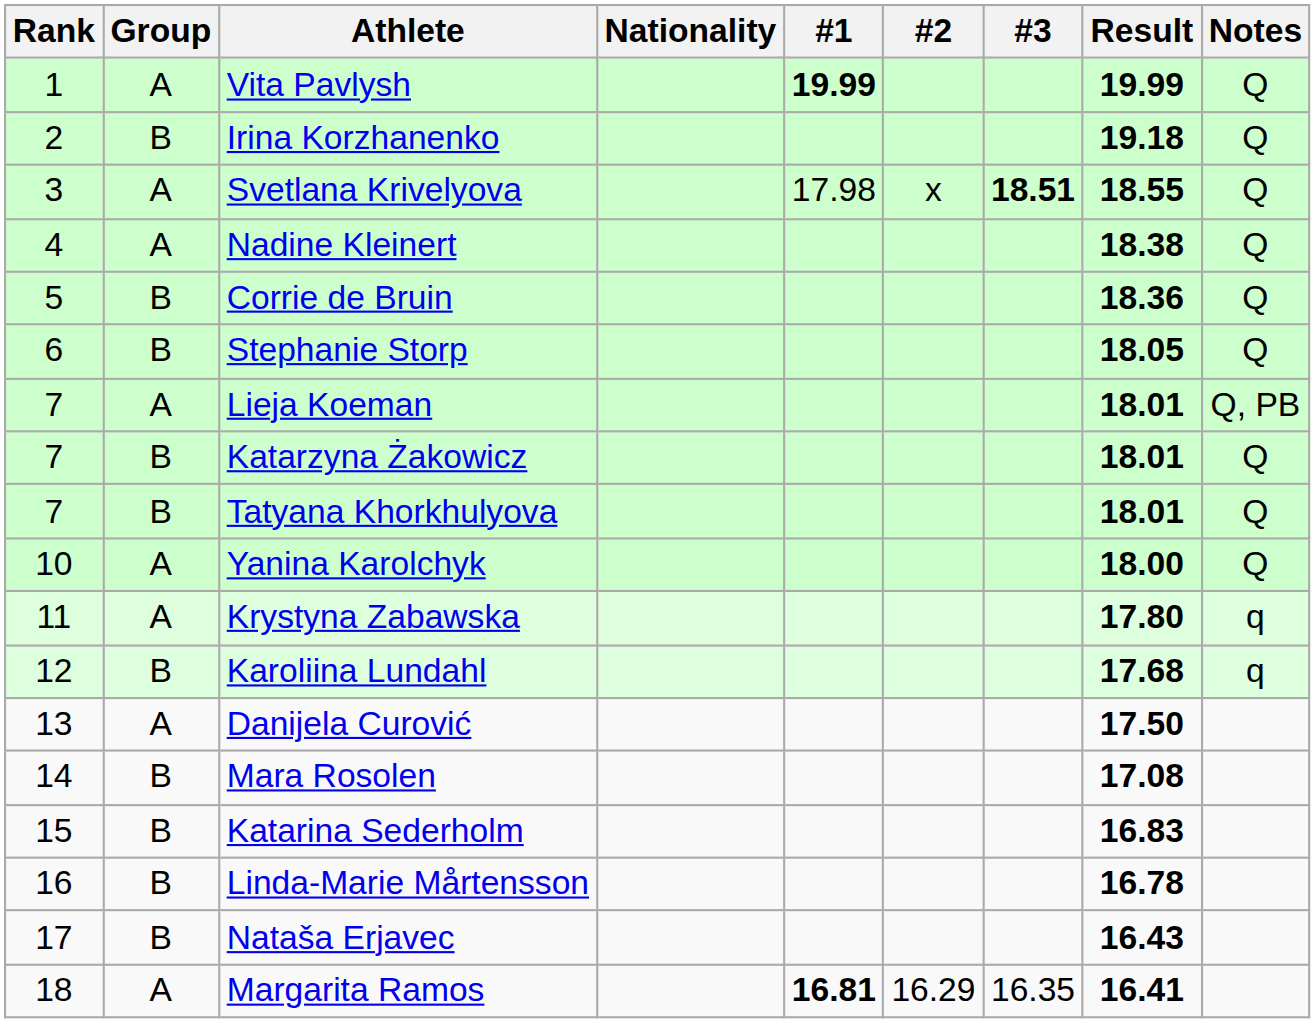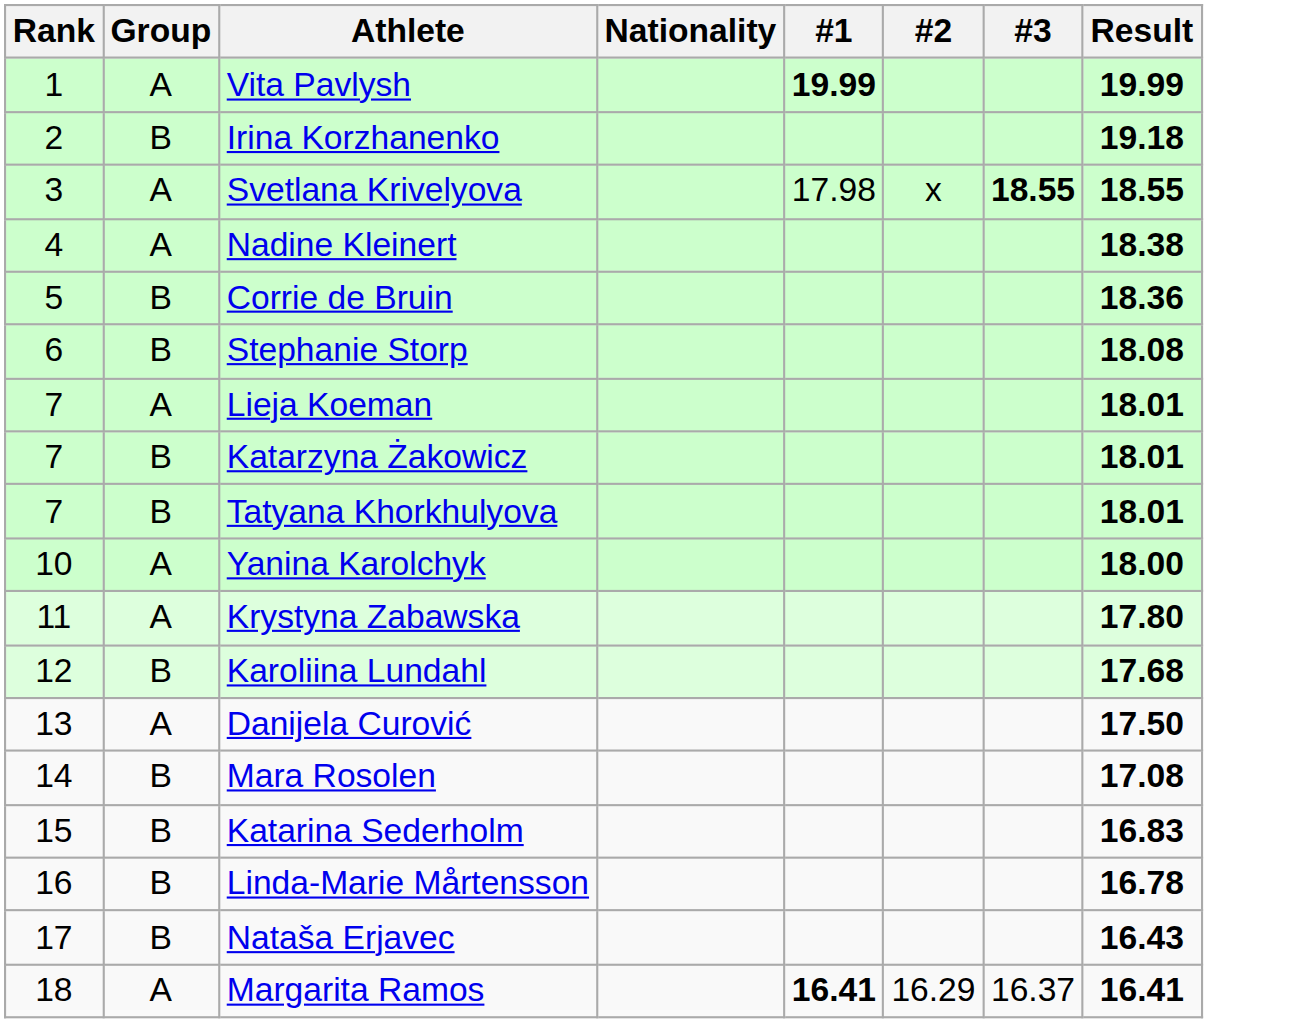- column: Notes | Q | Q | Q | Q | Q | Q | Q, PB | Q | Q | Q | q | q
Svetlana Krivelyova | #3: 18.51 -> 18.55
Stephanie Storp | Result: 18.05 -> 18.08
Margarita Ramos | #1: 16.81 -> 16.41
Margarita Ramos | #3: 16.35 -> 16.37
